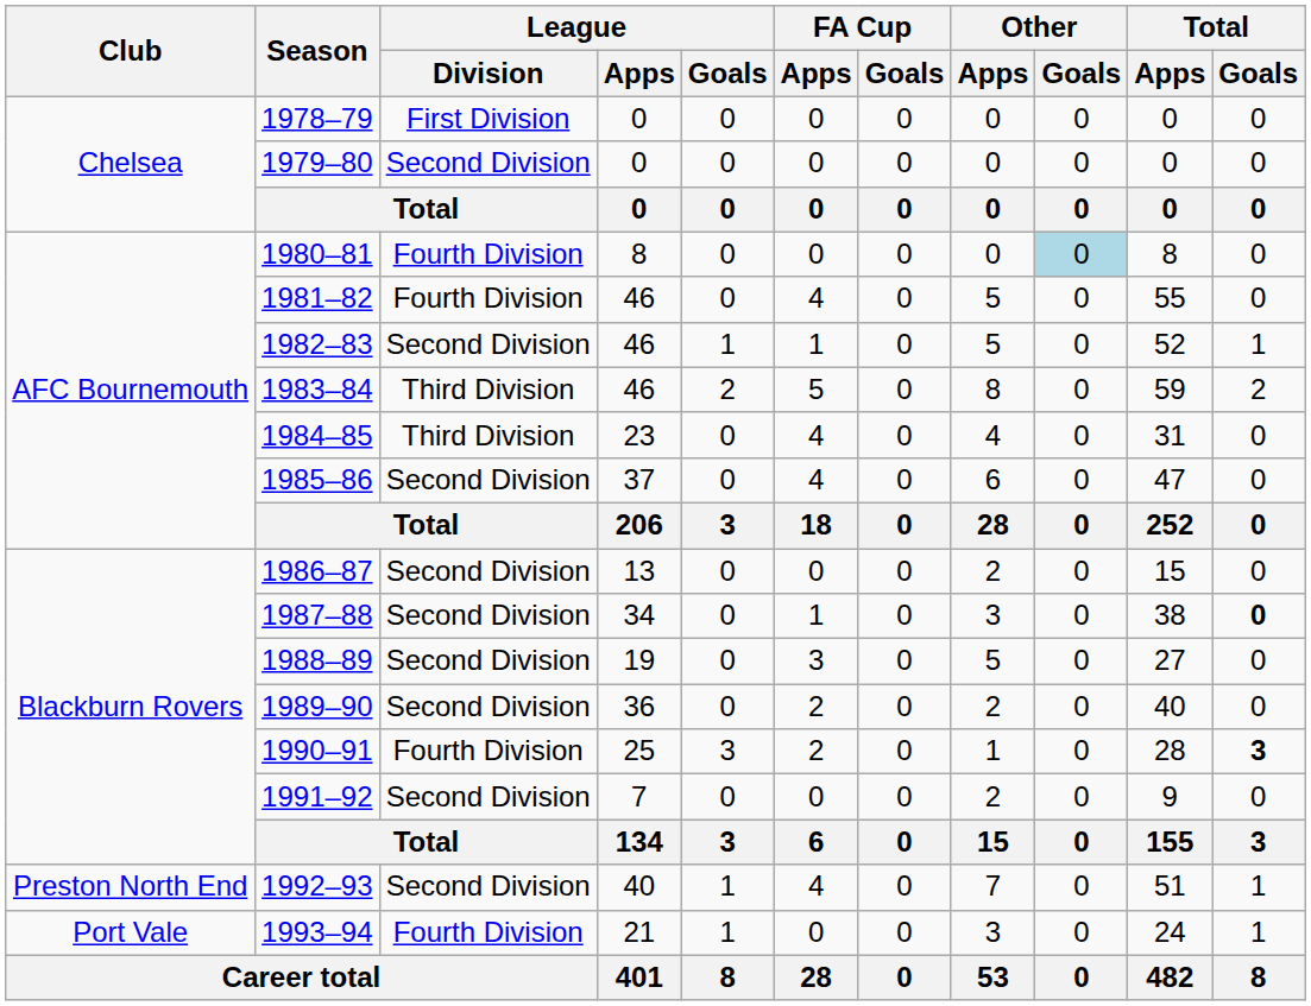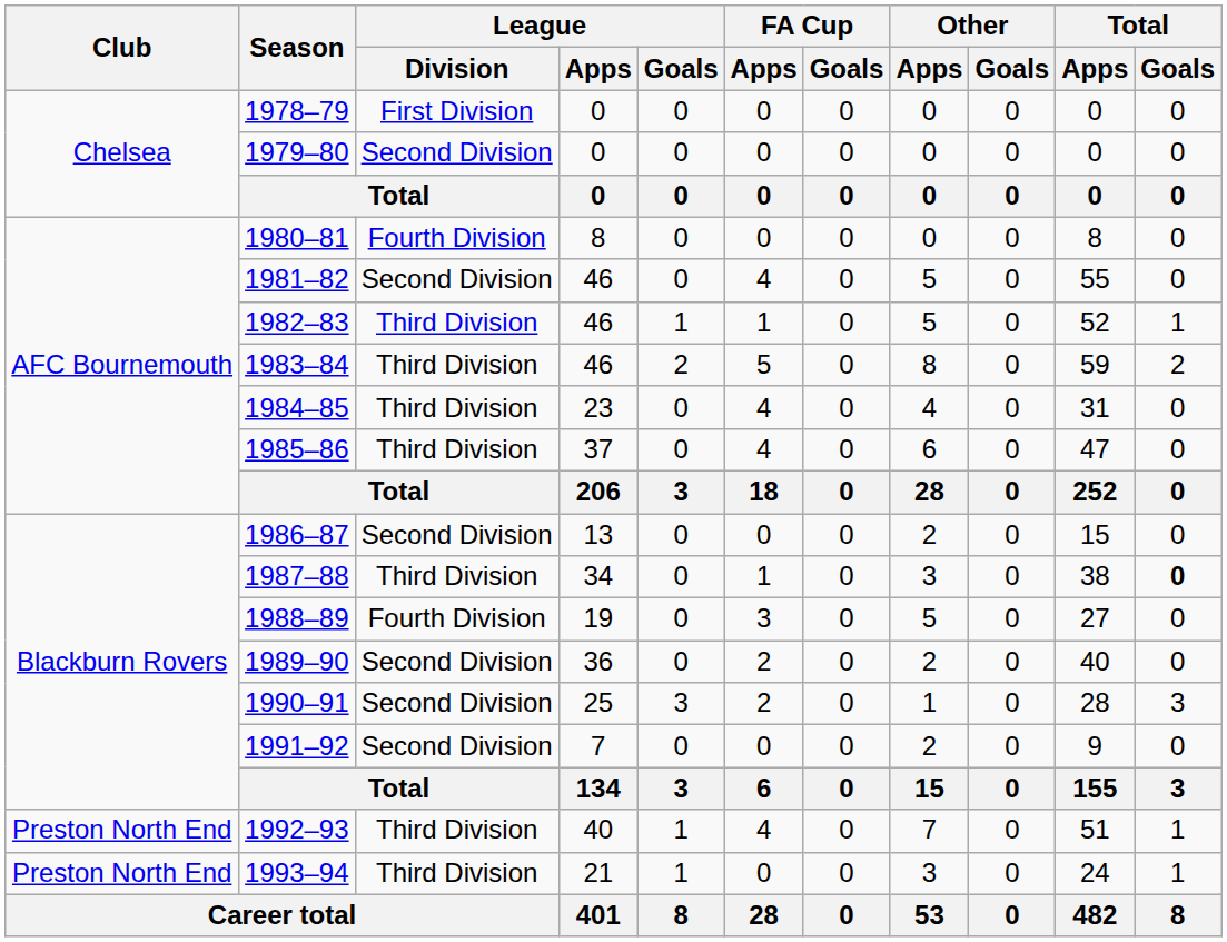1980–81 | Other / Goals: lightblue background -> no background
1981–82 | League / Division: Fourth Division -> Second Division
1982–83 | League / Division: Second Division -> Third Division
1985–86 | League / Division: Second Division -> Third Division
1987–88 | League / Division: Second Division -> Third Division
1988–89 | League / Division: Second Division -> Fourth Division
1990–91 | League / Division: Fourth Division -> Second Division
1990–91 | Total / Goals: bold -> normal
1992–93 | League / Division: Second Division -> Third Division
1993–94 | Club: Port Vale -> Preston North End
1993–94 | League / Division: Fourth Division -> Third Division
